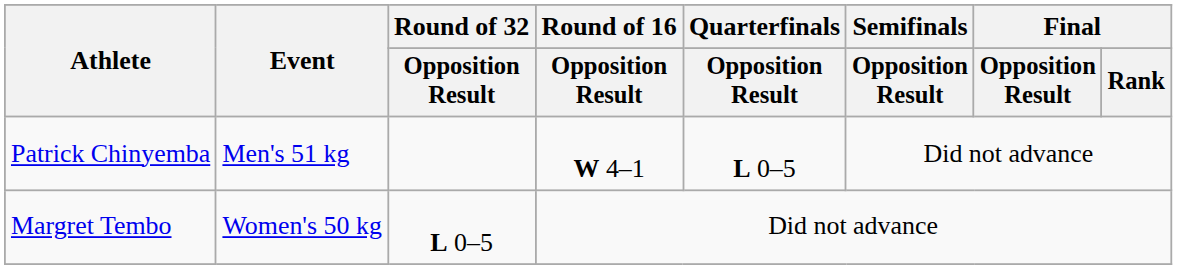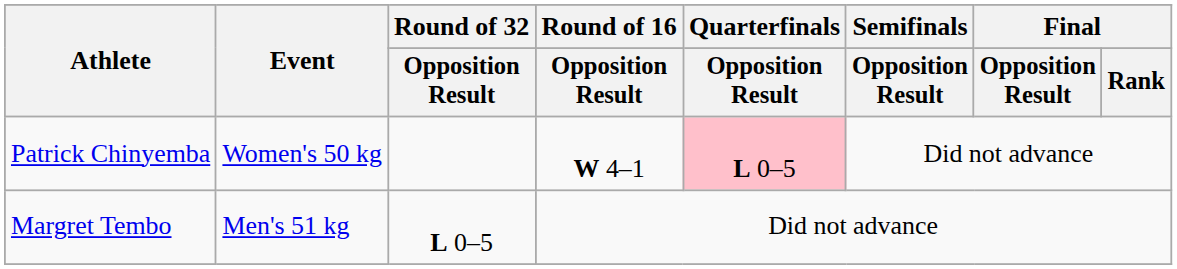Patrick Chinyemba | Event: Men's 51 kg -> Women's 50 kg
Patrick Chinyemba | Quarterfinals / Opposition Result: no background -> pink background
Margret Tembo | Event: Women's 50 kg -> Men's 51 kg
